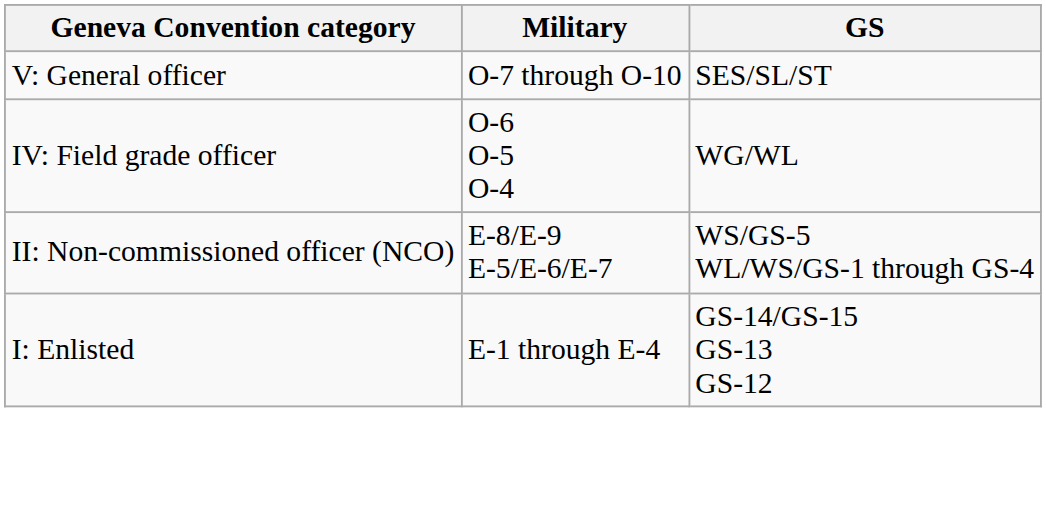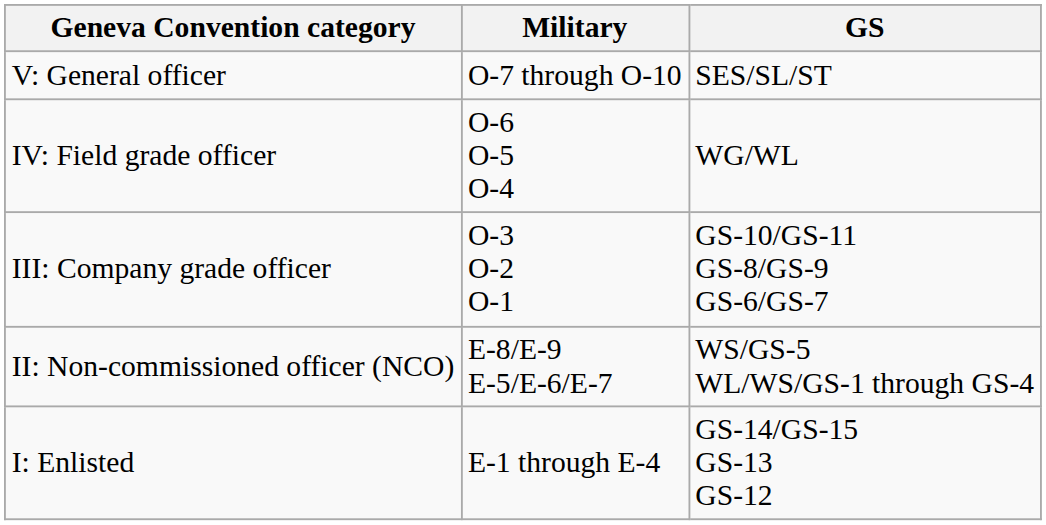+ row: III: Company grade officer | O-3 O-2 O-1 | GS-10/GS-11 GS-8/GS-9 GS-6/GS-7
